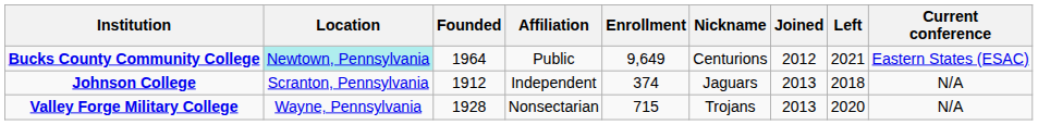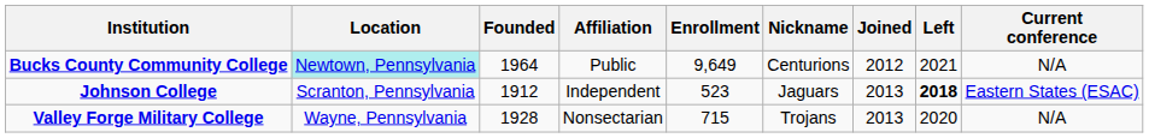Bucks County Community College | Current conference: Eastern States (ESAC) -> N/A
Johnson College | Enrollment: 374 -> 523
Johnson College | Left: normal -> bold
Johnson College | Current conference: N/A -> Eastern States (ESAC)
